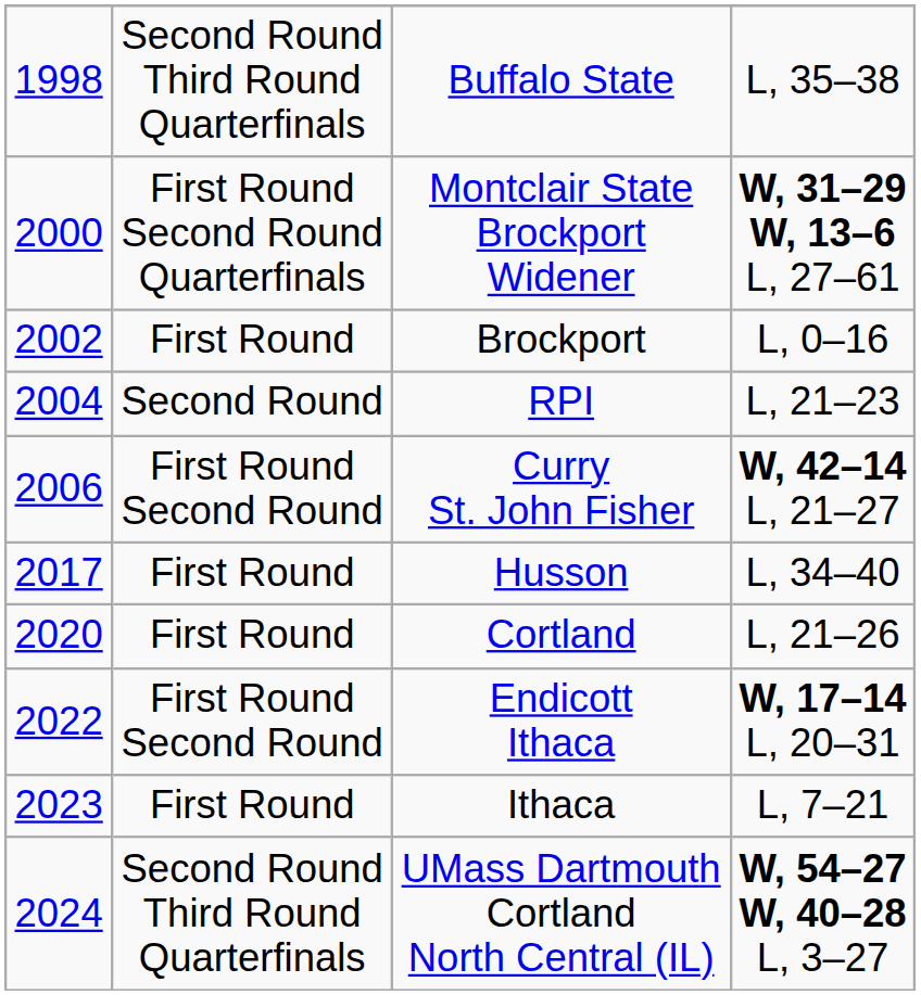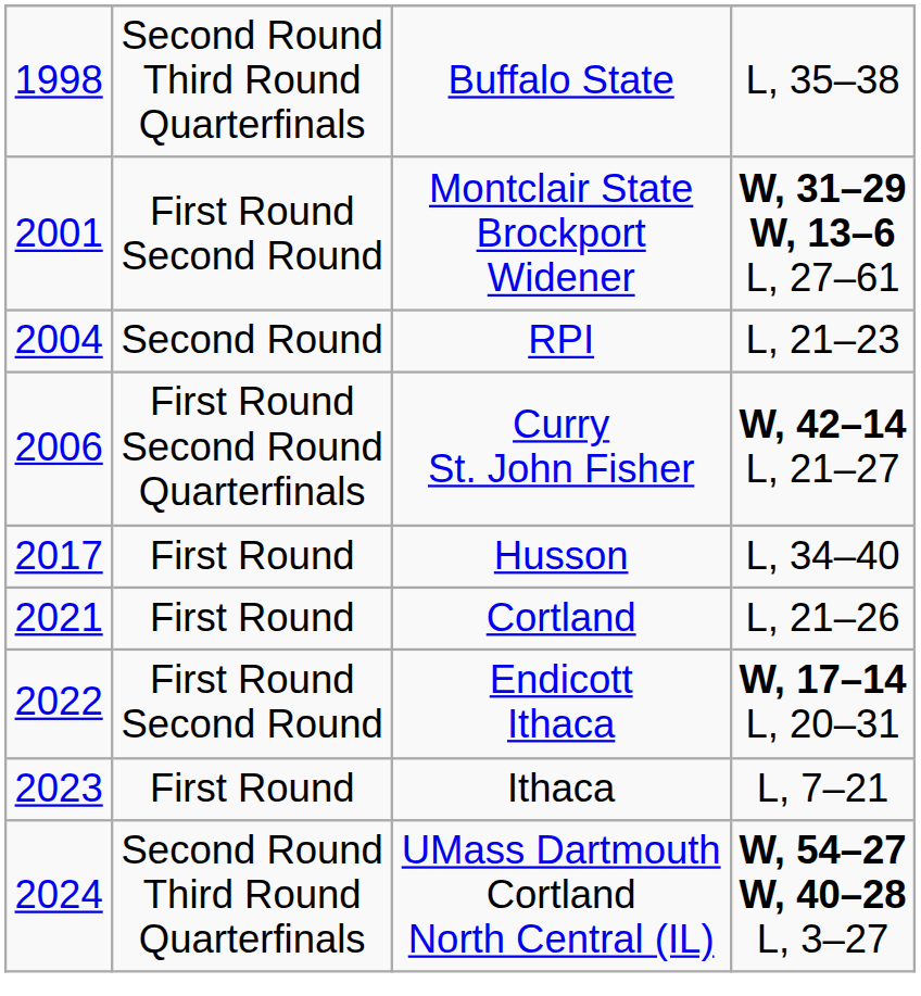Montclair State Brockport Widener | column 1: 2000 -> 2001
Montclair State Brockport Widener | column 2: First Round Second Round Quarterfinals -> First Round Second Round
- row: 2002 | First Round | Brockport | L, 0–16
Curry St. John Fisher | column 2: First Round Second Round -> First Round Second Round Quarterfinals
Cortland | column 1: 2020 -> 2021
